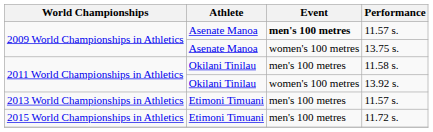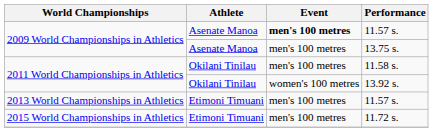13.75 s. | Event: women's 100 metres -> men's 100 metres
